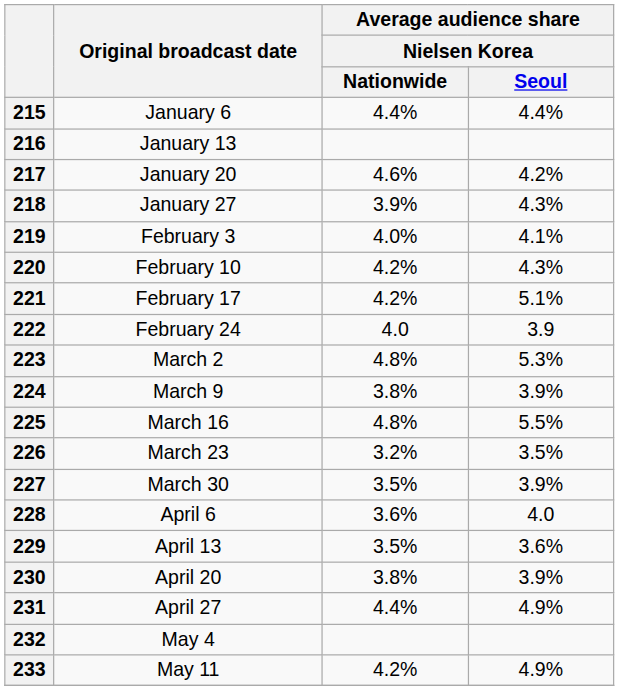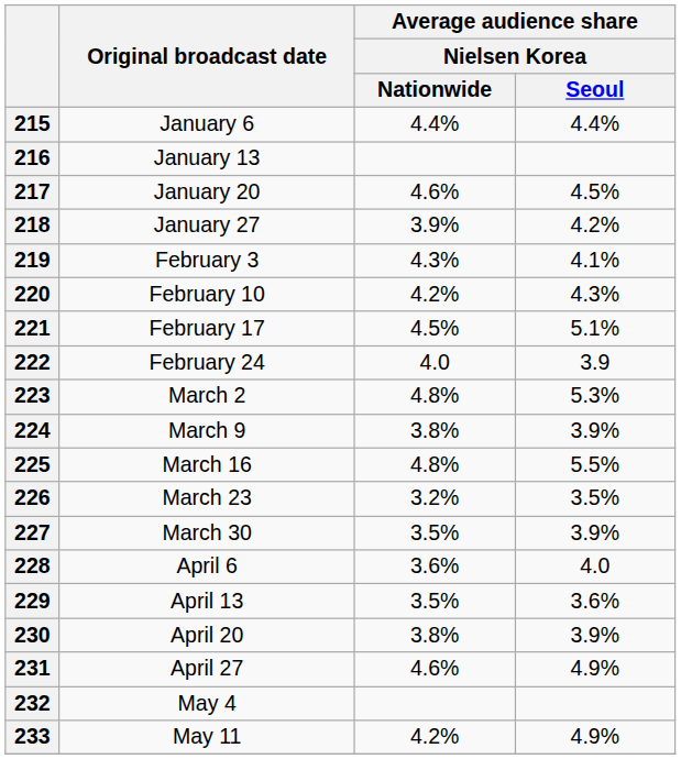217 | Average audience share / Nielsen Korea / Seoul: 4.2% -> 4.5%
218 | Average audience share / Nielsen Korea / Seoul: 4.3% -> 4.2%
219 | Average audience share / Nielsen Korea / Nationwide: 4.0% -> 4.3%
221 | Average audience share / Nielsen Korea / Nationwide: 4.2% -> 4.5%
231 | Average audience share / Nielsen Korea / Nationwide: 4.4% -> 4.6%
